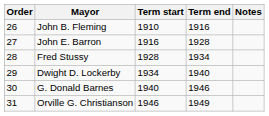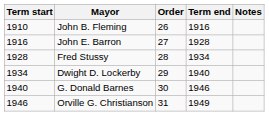columns swapped: Order <-> Term start
